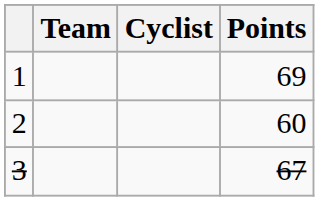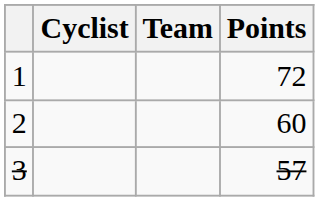columns swapped: Cyclist <-> Team
1 | Points: 69 -> 72
3 | Points: 67 -> 57
